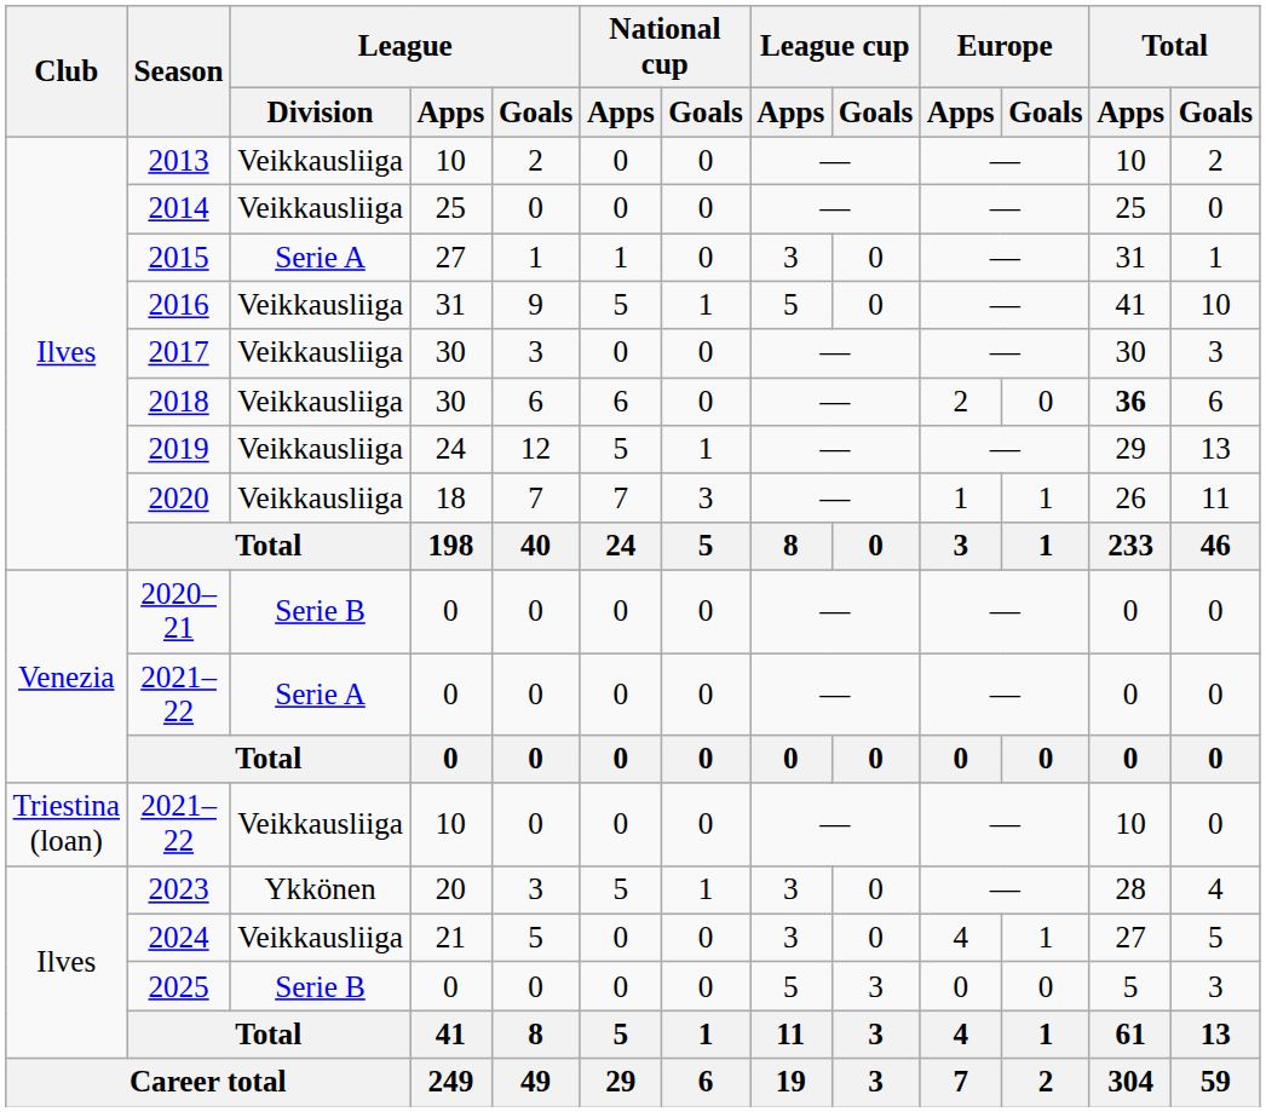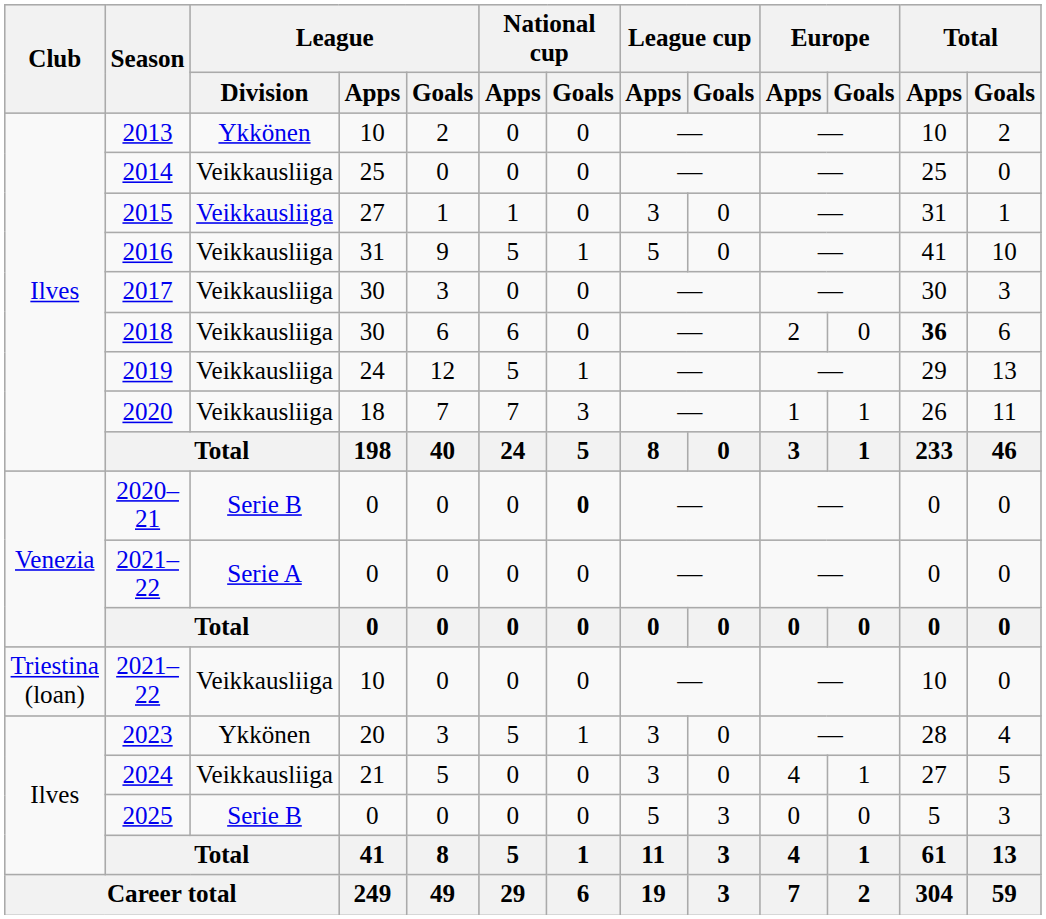2013 | League / Division: Veikkausliiga -> Ykkönen
2015 | League / Division: Serie A -> Veikkausliiga
2020–21 | National cup / Goals: normal -> bold
